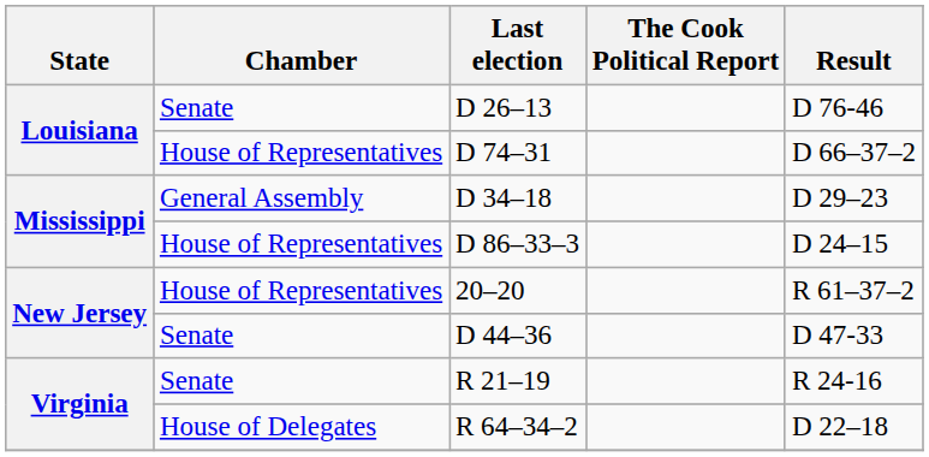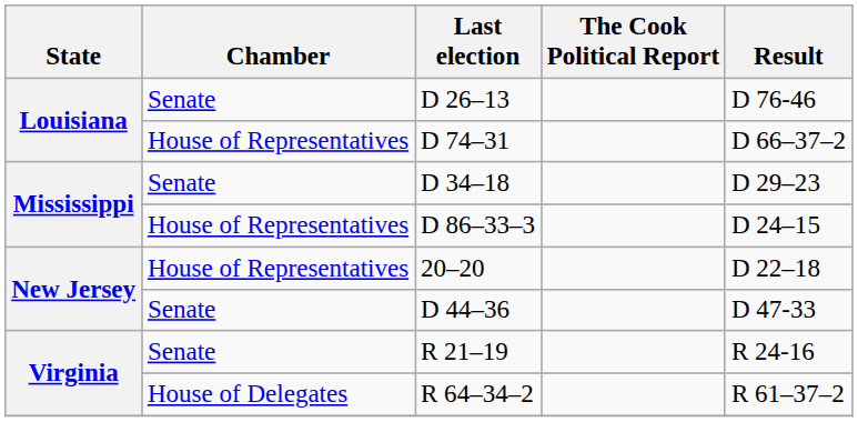D 34–18 | Chamber: General Assembly -> Senate
20–20 | Result: R 61–37–2 -> D 22–18
R 64–34–2 | Result: D 22–18 -> R 61–37–2
